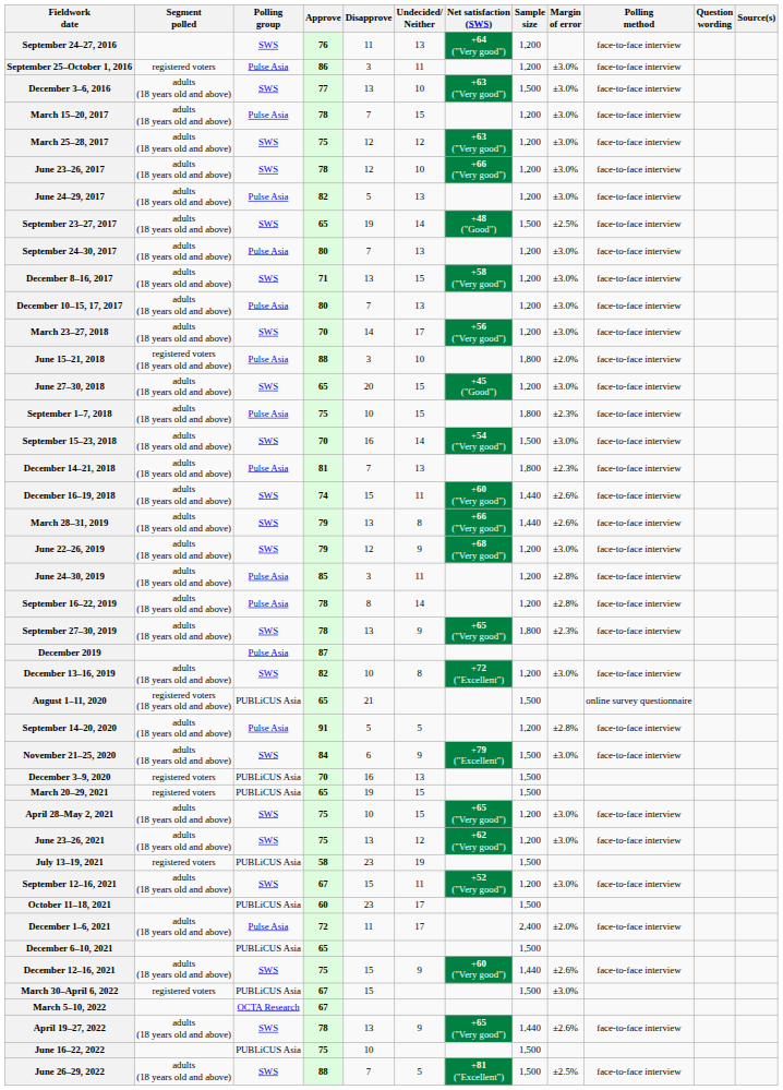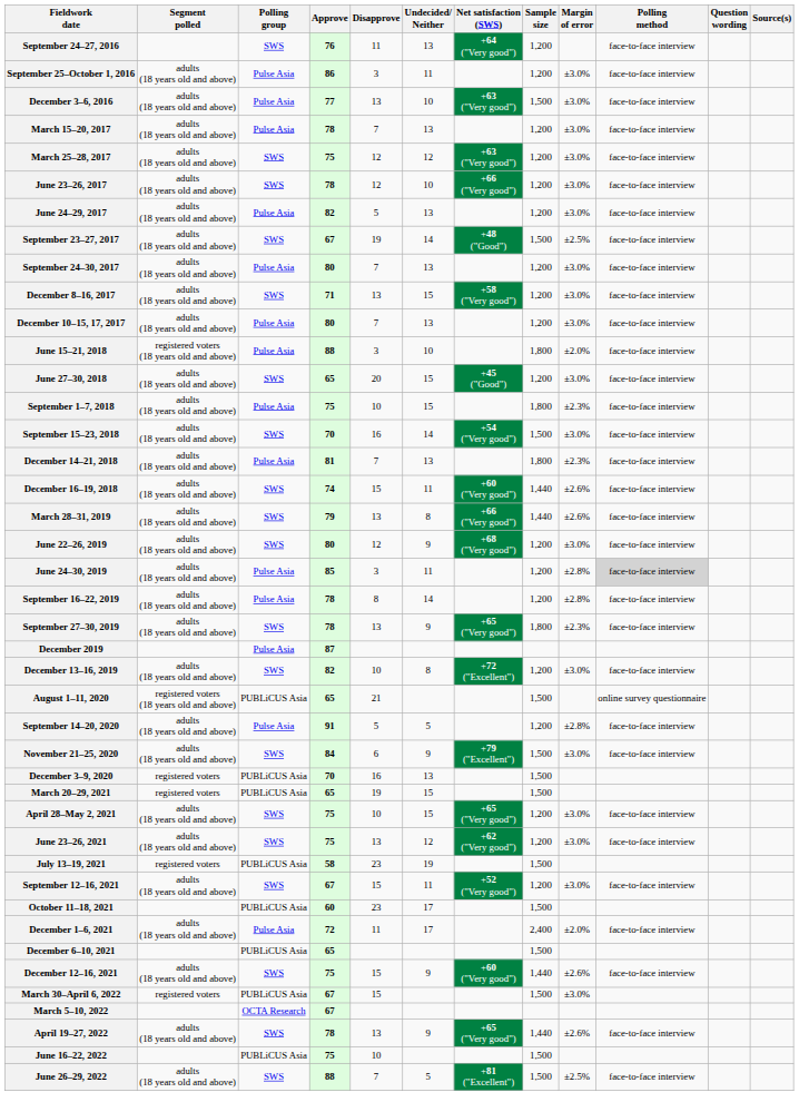September 25–October 1, 2016 | Segment polled: registered voters -> adults (18 years old and above)
December 3–6, 2016 | Polling group: SWS -> Pulse Asia
March 15–20, 2017 | Undecided/ Neither: 15 -> 13
September 23–27, 2017 | Approve: 65 -> 67
- row: March 23–27, 2018 | adults (18 years old and above) | SWS | 70 | 14 | 17 | +56 ("Very good") | 1,200 | ±3.0% | face-to-face interview
June 22–26, 2019 | Approve: 79 -> 80
June 24–30, 2019 | Polling method: no background -> lightgrey background
